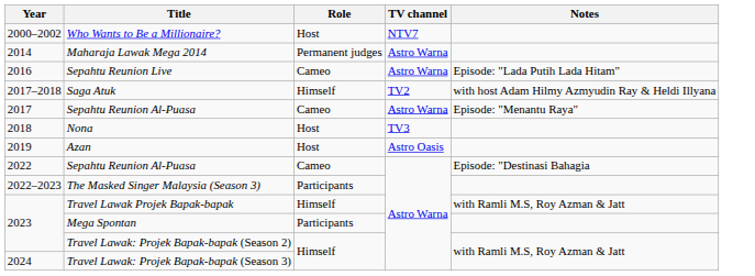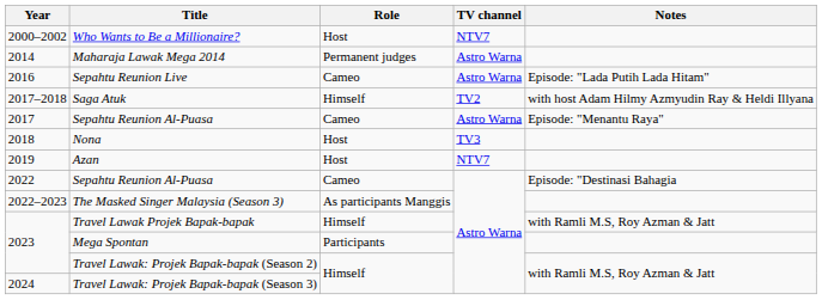Azan | TV channel: Astro Oasis -> NTV7
The Masked Singer Malaysia (Season 3) | Role: Participants -> As participants Manggis
